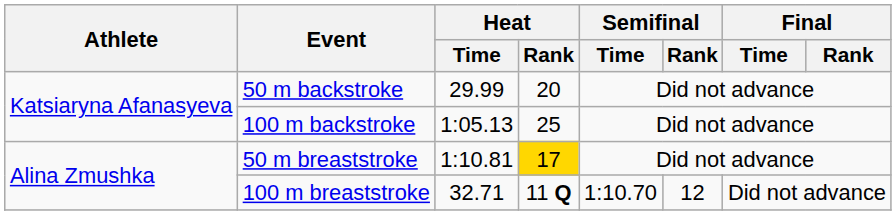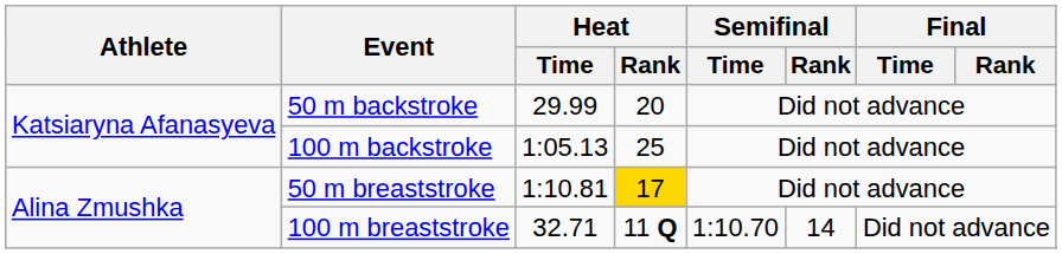100 m breaststroke | Semifinal / Rank: 12 -> 14
